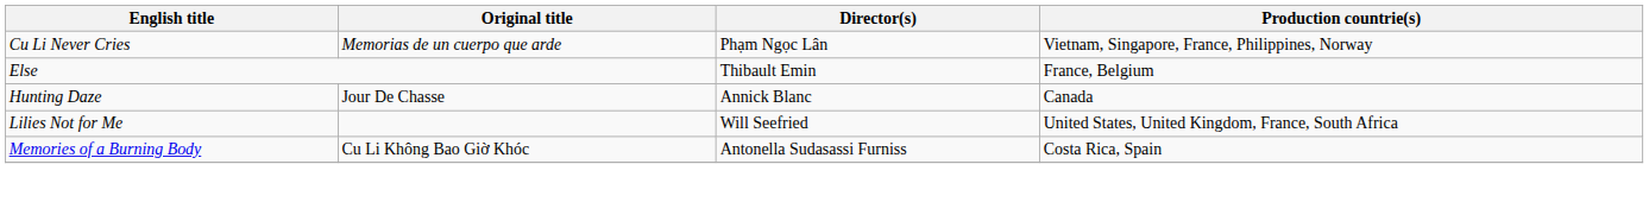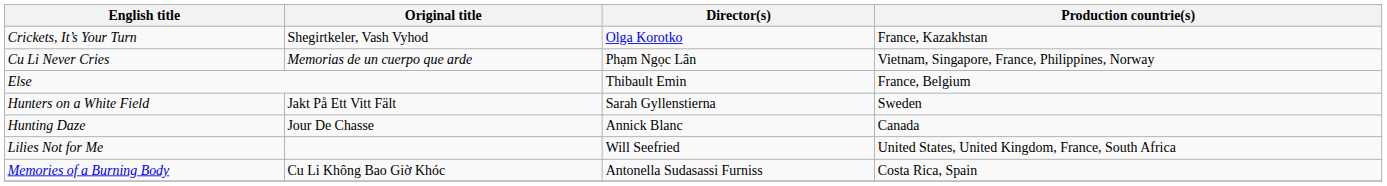+ row: Crickets, It’s Your Turn | Shegirtkeler, Vash Vyhod | Olga Korotko | France, Kazakhstan
+ row: Hunters on a White Field | Jakt På Ett Vitt Fält | Sarah Gyllenstierna | Sweden
